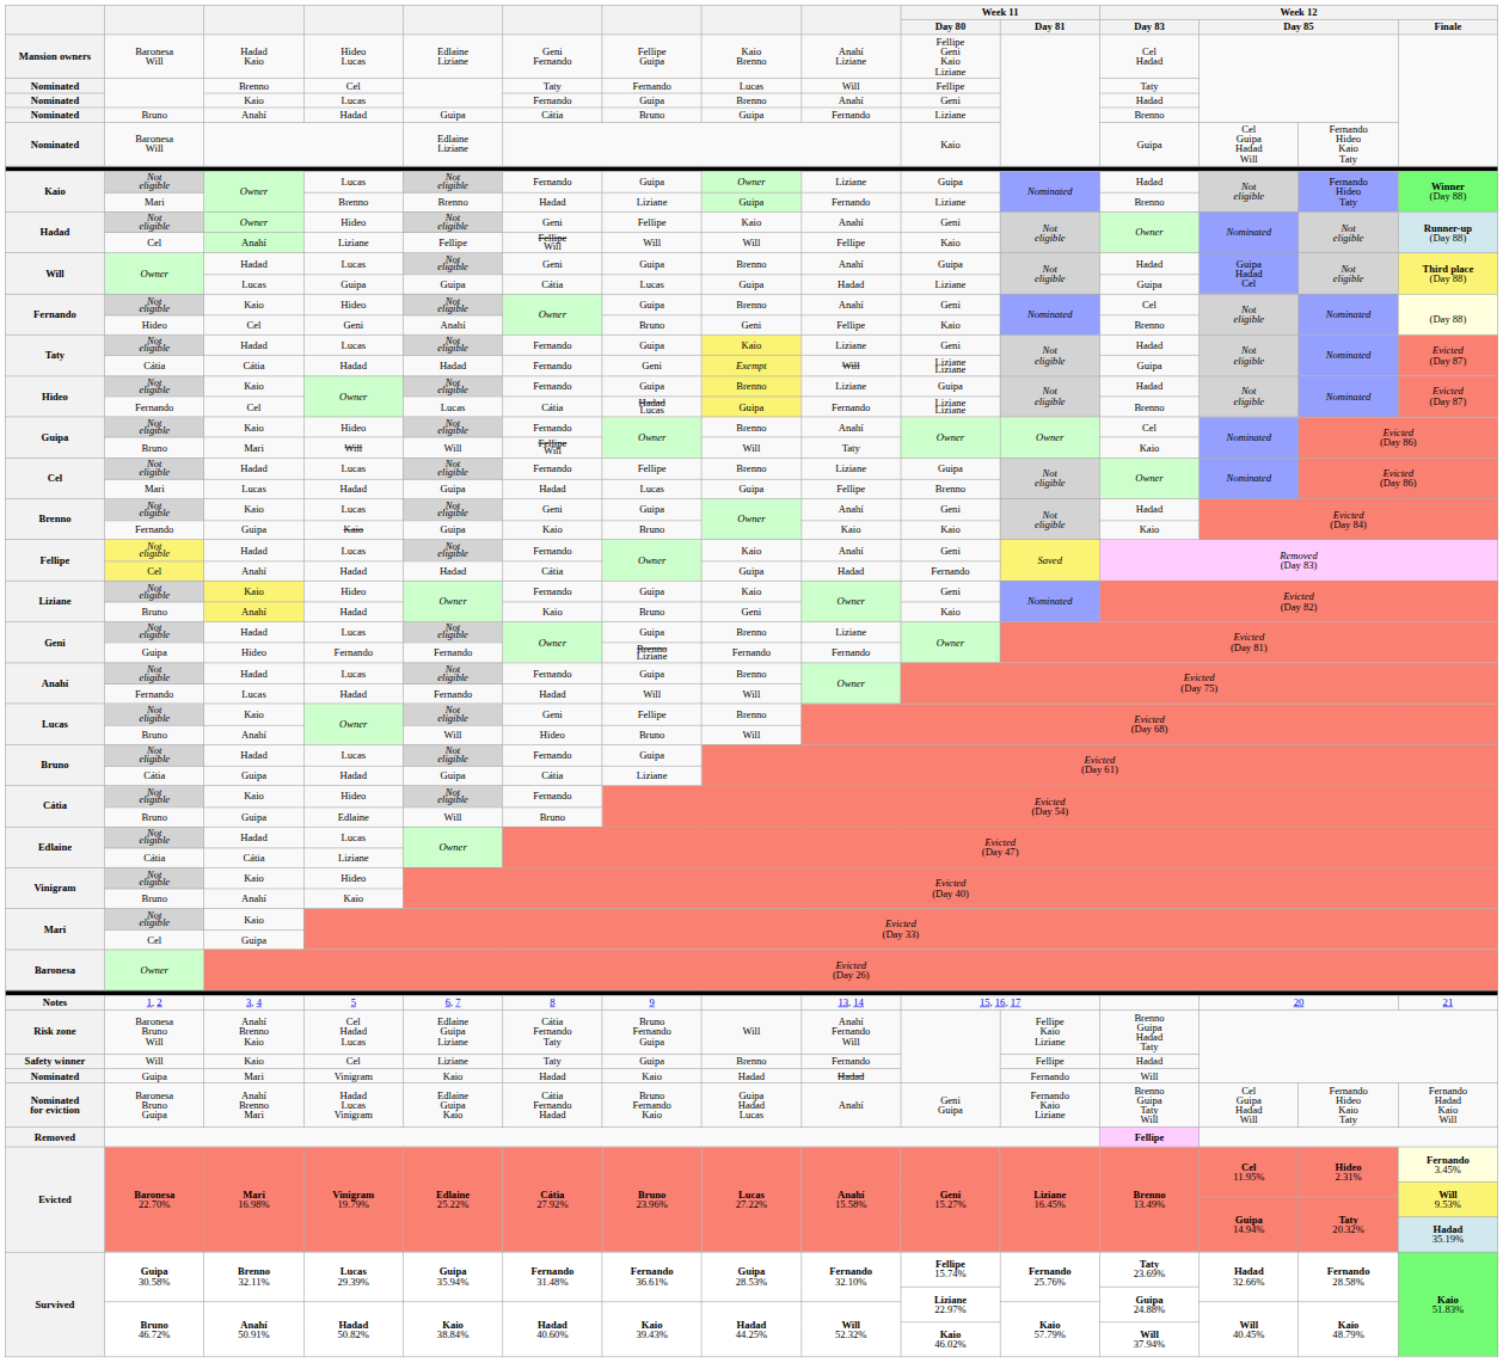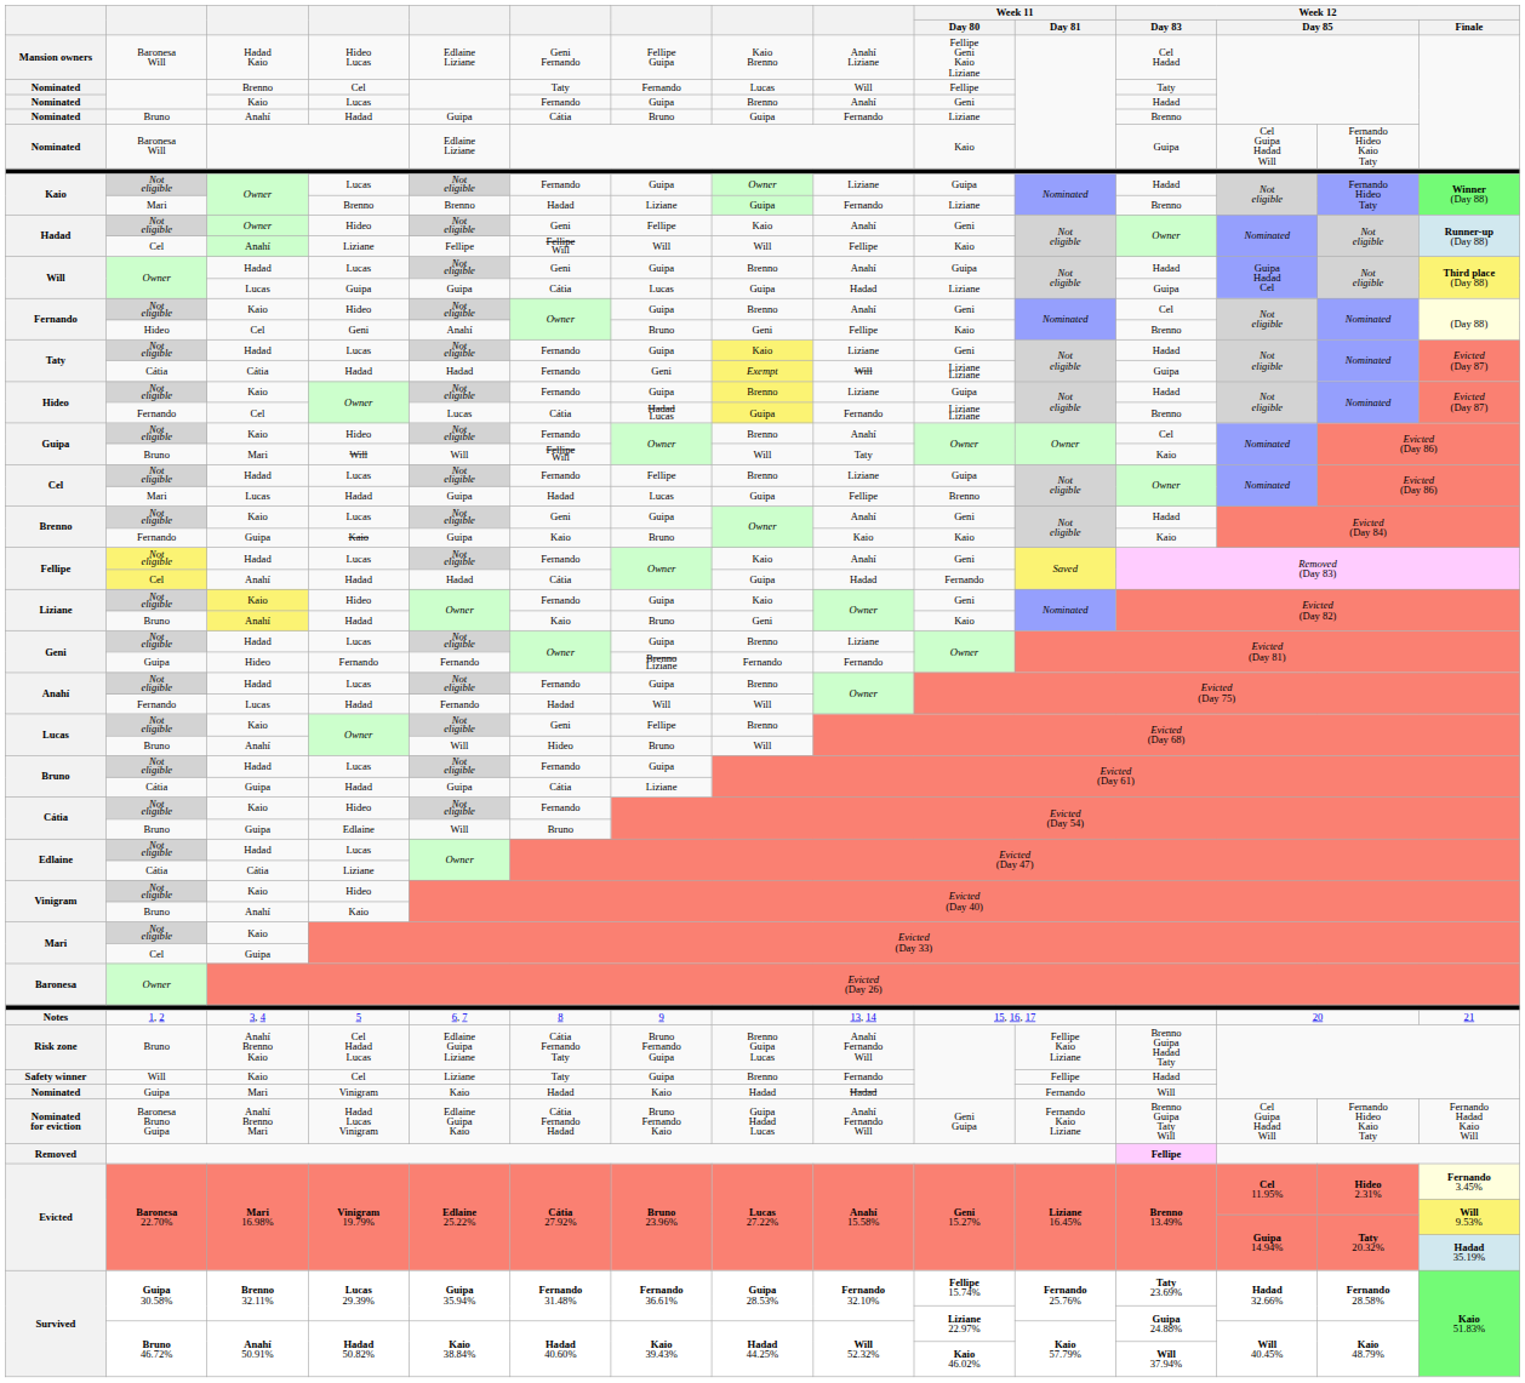Risk zone | column 2: Baronesa Bruno Will -> Bruno
Risk zone | column 8: Will -> Brenno Guipa Lucas
Nominated for eviction | column 9: Anahí -> Anahí Fernando Will
